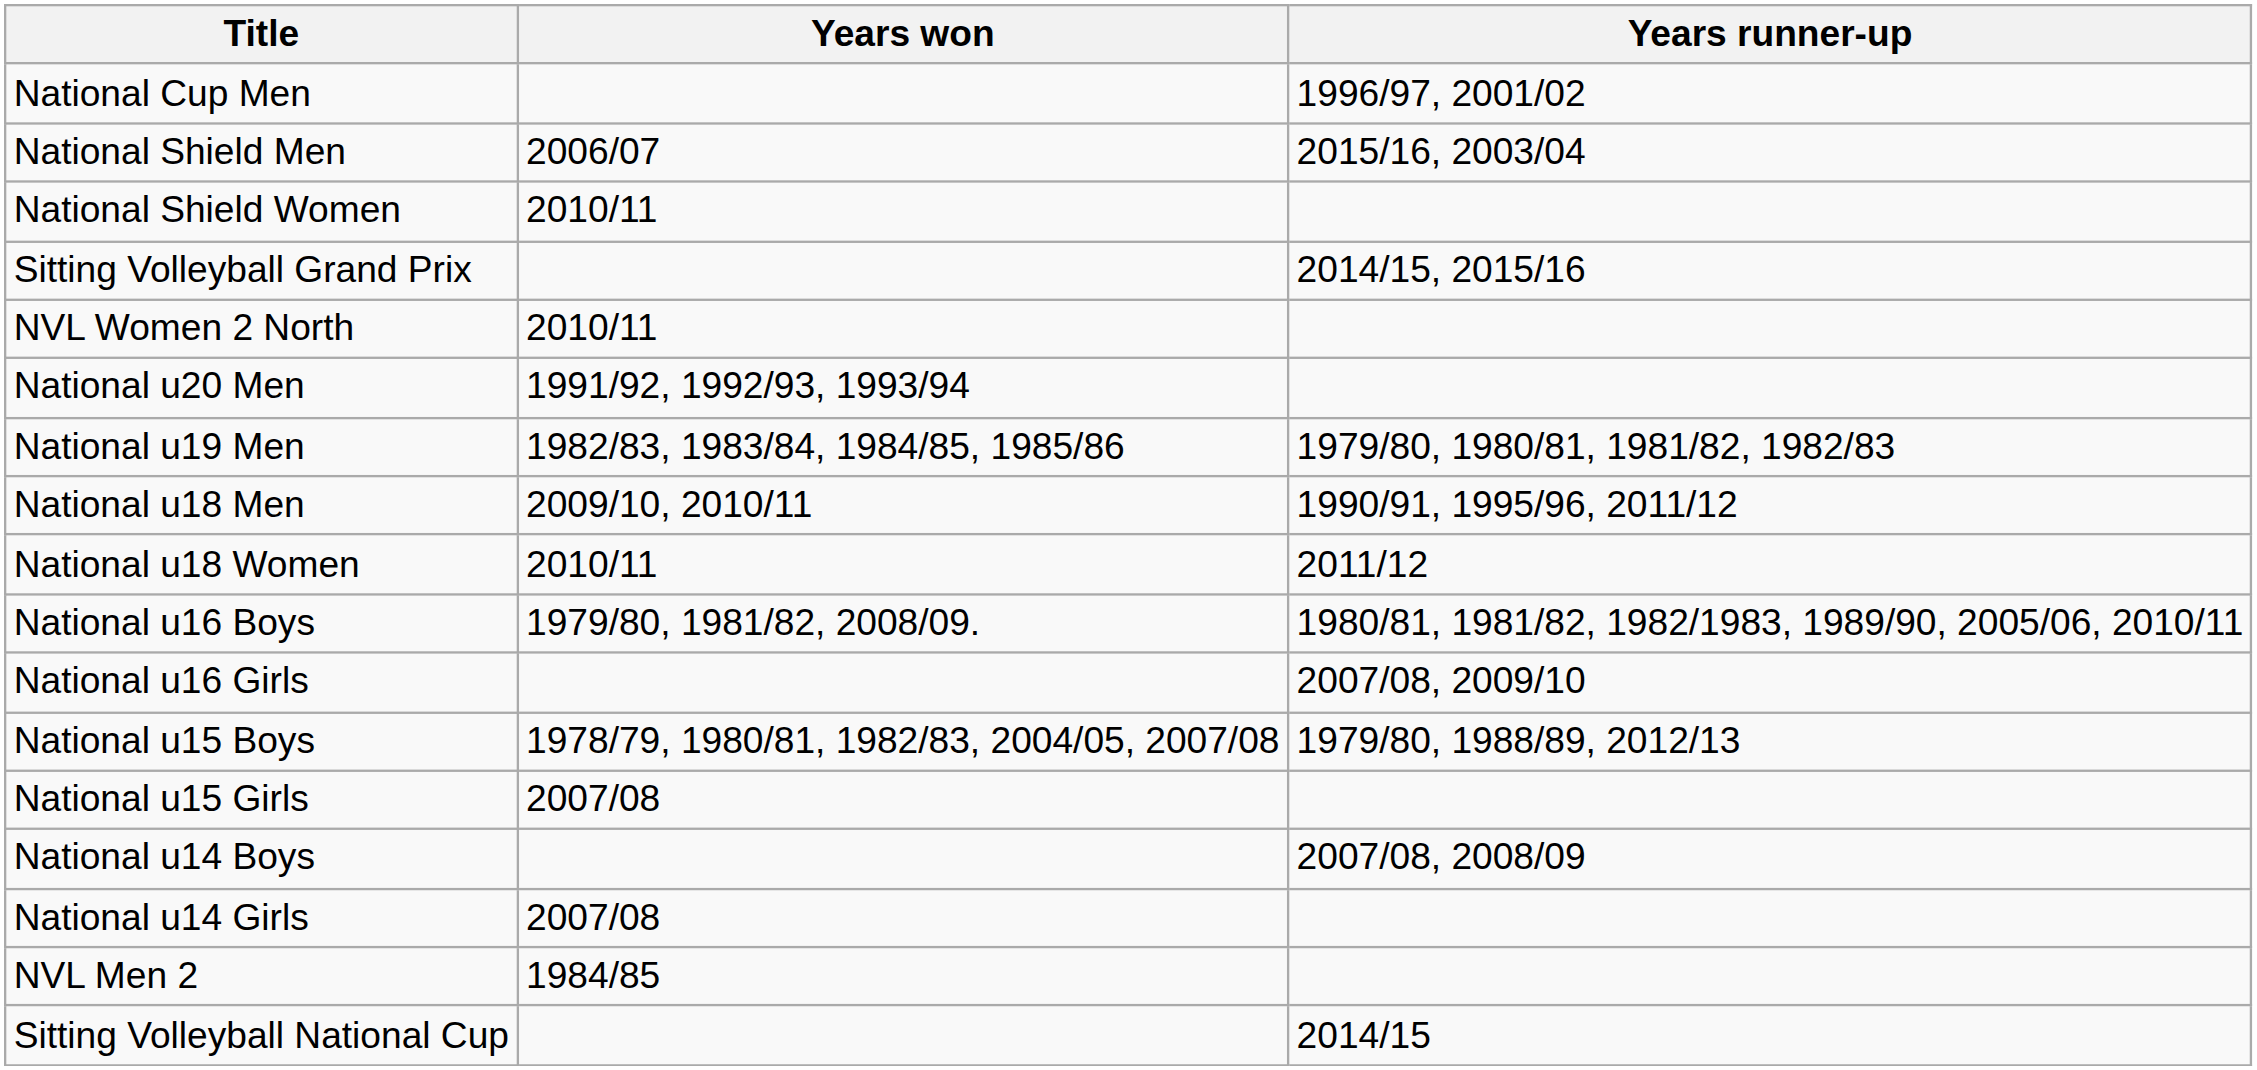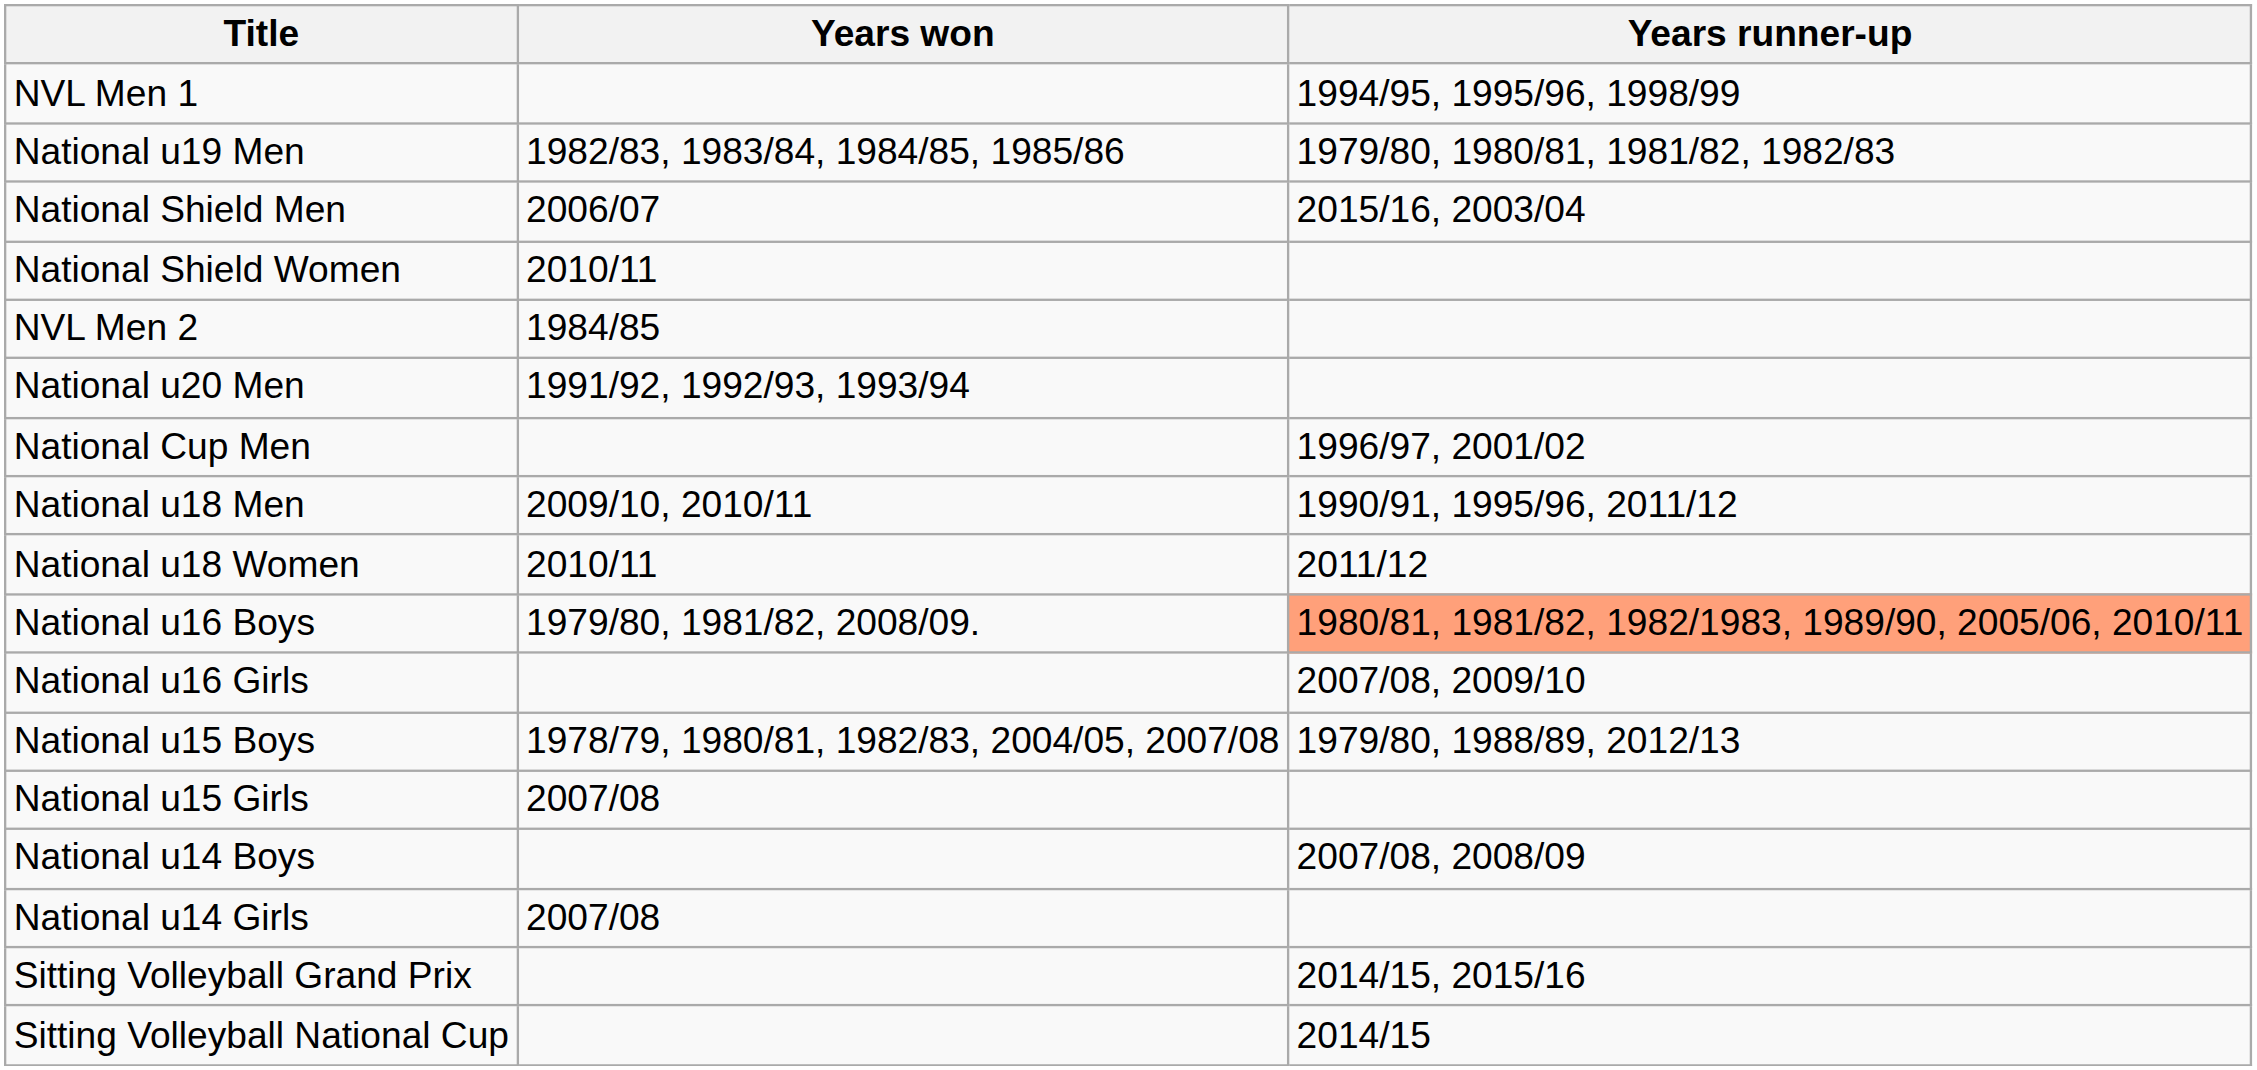+ row: NVL Men 1 | 1994/95, 1995/96, 1998/99
rows swapped: National Cup Men <-> National u19 Men
rows swapped: NVL Men 2 <-> Sitting Volleyball Grand Prix
- row: NVL Women 2 North | 2010/11
National u16 Boys | Years runner-up: no background -> lightsalmon background
